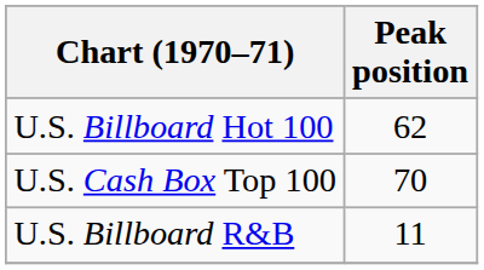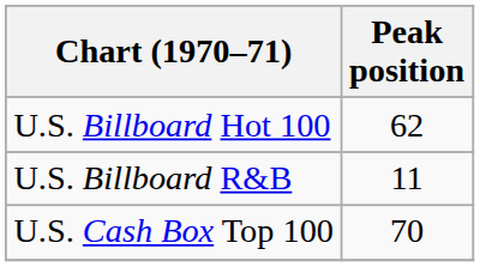rows swapped: U.S. Billboard R&B <-> U.S. Cash Box Top 100
